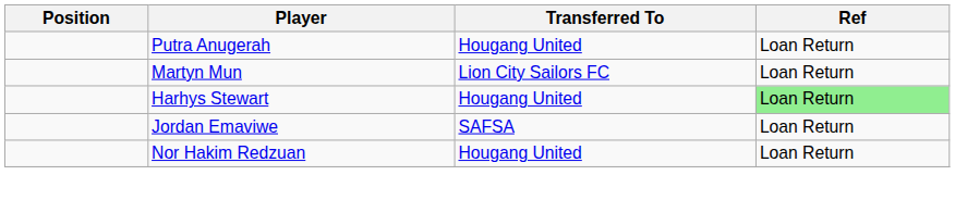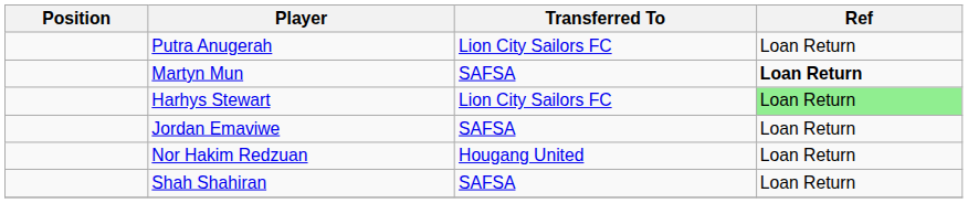Putra Anugerah | Transferred To: Hougang United -> Lion City Sailors FC
Martyn Mun | Transferred To: Lion City Sailors FC -> SAFSA
Martyn Mun | Ref: normal -> bold
Harhys Stewart | Transferred To: Hougang United -> Lion City Sailors FC
+ row: Shah Shahiran | SAFSA | Loan Return
